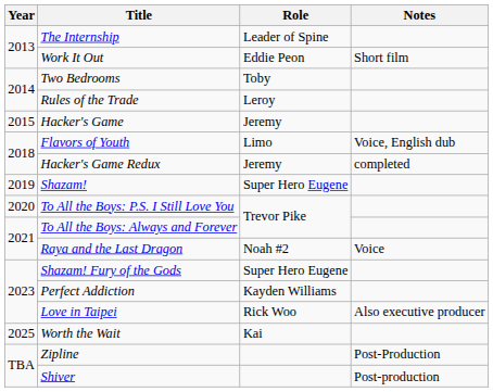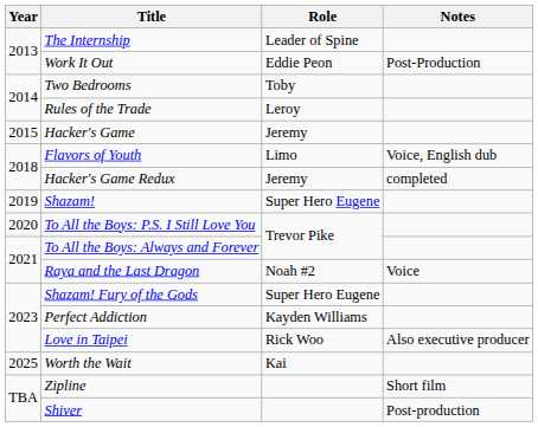Work It Out | Notes: Short film -> Post-Production
Zipline | Notes: Post-Production -> Short film
